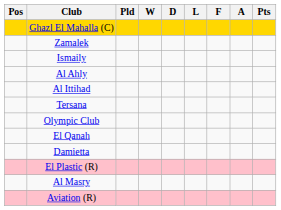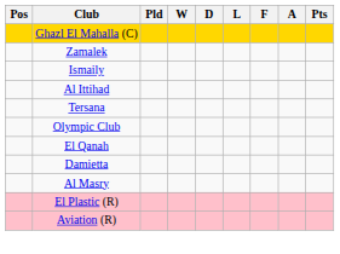- row: Al Ahly
rows swapped: Al Masry <-> El Plastic (R)
